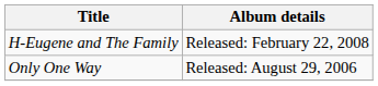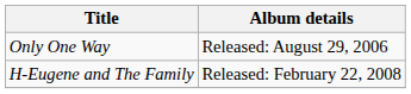rows swapped: Only One Way <-> H-Eugene and The Family
